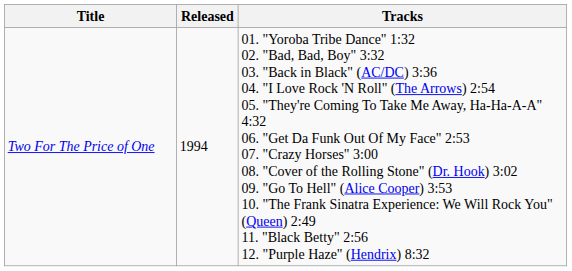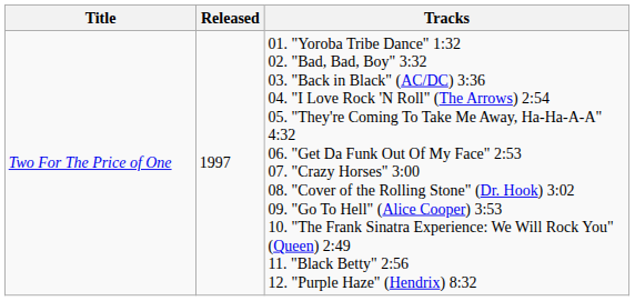Two For The Price of One | Released: 1994 -> 1997
